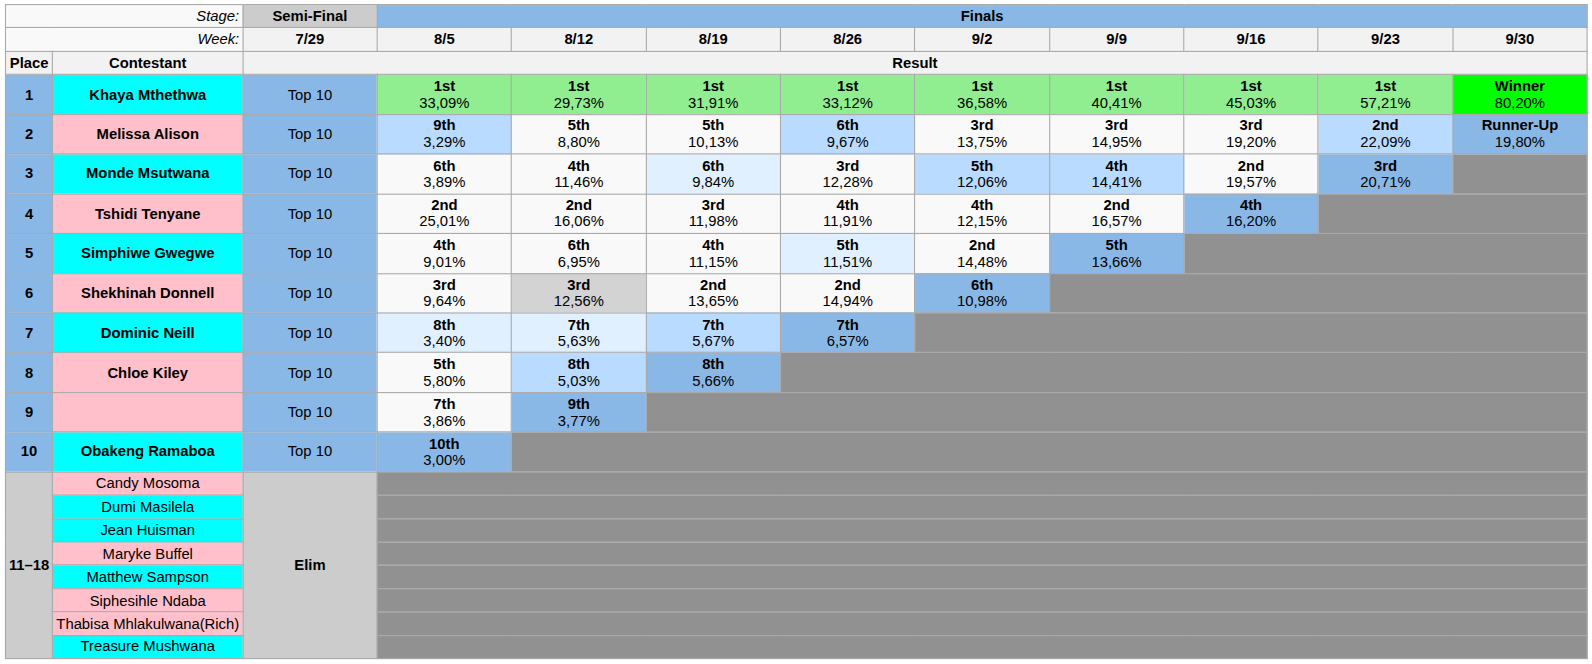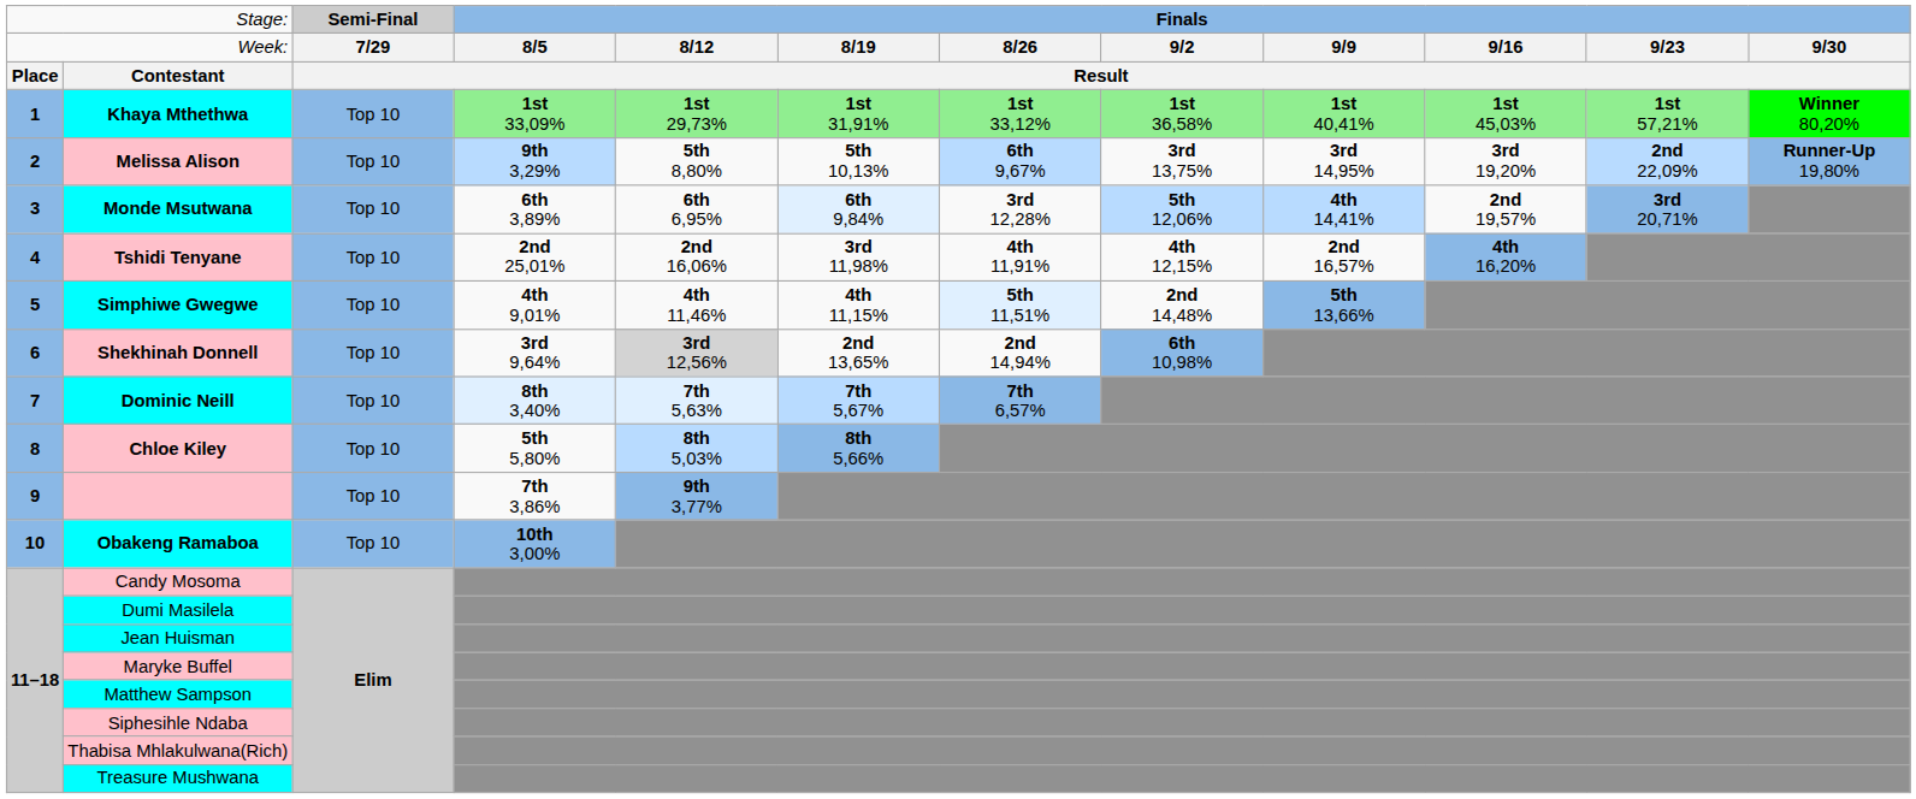Monde Msutwana | column 5: 4th 11,46% -> 6th 6,95%
Simphiwe Gwegwe | column 5: 6th 6,95% -> 4th 11,46%
